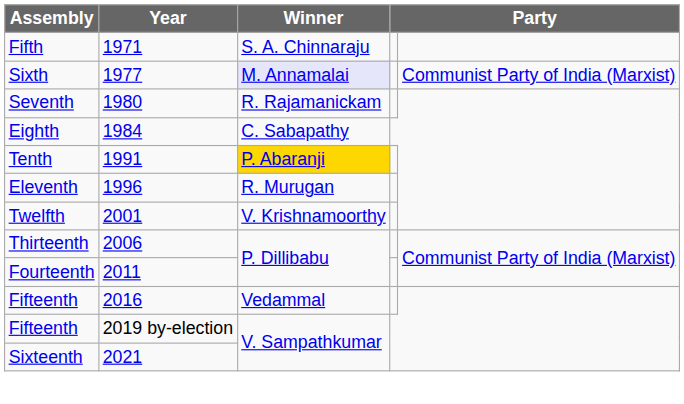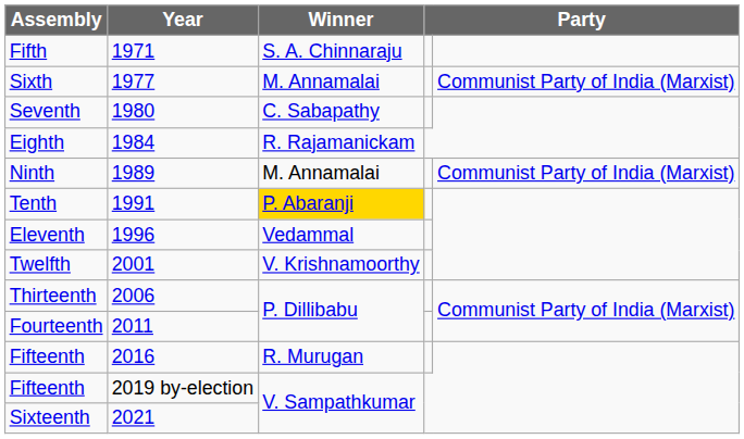Sixth | Winner: lavender background -> no background
Seventh | Winner: R. Rajamanickam -> C. Sabapathy
Eighth | Winner: C. Sabapathy -> R. Rajamanickam
+ row: Ninth | 1989 | M. Annamalai | Communist Party of India (Marxist)
Eleventh | Winner: R. Murugan -> Vedammal
Fifteenth / 2016 | Winner: Vedammal -> R. Murugan
